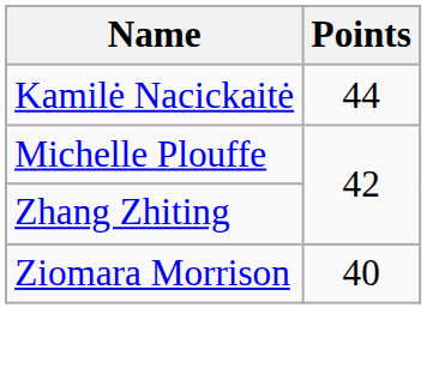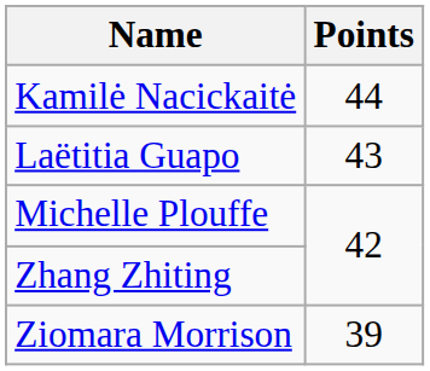+ row: Laëtitia Guapo | 43
Ziomara Morrison | Points: 40 -> 39
